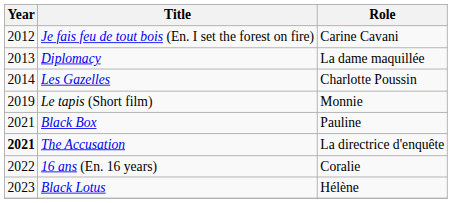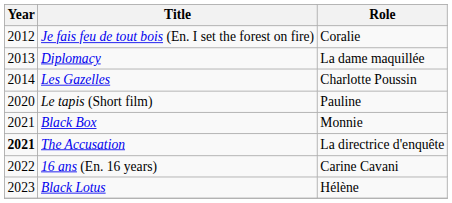Je fais feu de tout bois (En. I set the forest on fire) | Role: Carine Cavani -> Coralie
Le tapis (Short film) | Year: 2019 -> 2020
Le tapis (Short film) | Role: Monnie -> Pauline
Black Box | Role: Pauline -> Monnie
16 ans (En. 16 years) | Role: Coralie -> Carine Cavani
